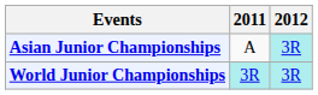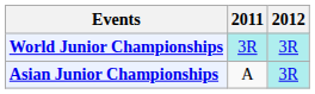rows swapped: Asian Junior Championships <-> World Junior Championships
